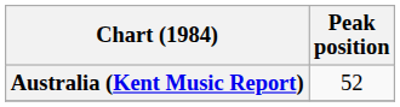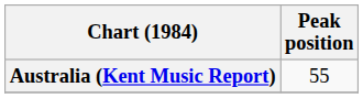Australia (Kent Music Report) | Peak position: 52 -> 55
